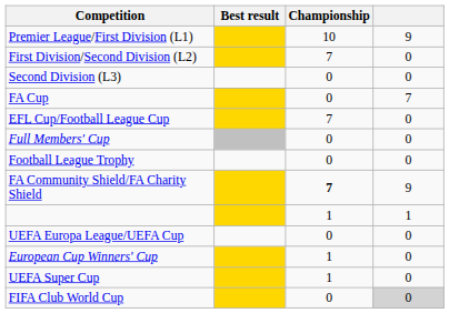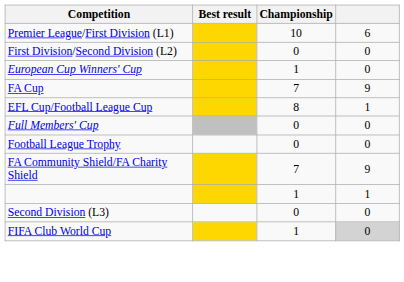Premier League/First Division (L1) | column 4: 9 -> 6
First Division/Second Division (L2) | Championship: 7 -> 0
rows swapped: Second Division (L3) <-> European Cup Winners' Cup
FA Cup | Championship: 0 -> 7
FA Cup | column 4: 7 -> 9
EFL Cup/Football League Cup | Championship: 7 -> 8
EFL Cup/Football League Cup | column 4: 0 -> 1
FA Community Shield/FA Charity Shield | Championship: bold -> normal
- row: UEFA Europa League/UEFA Cup | 0 | 0
- row: UEFA Super Cup | 1 | 0
FIFA Club World Cup | Championship: 0 -> 1
